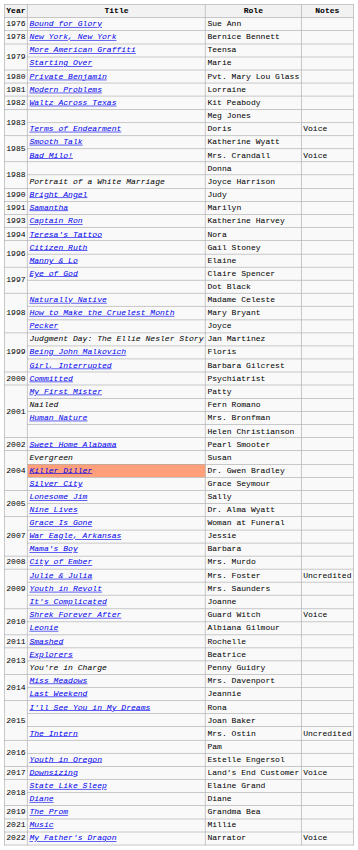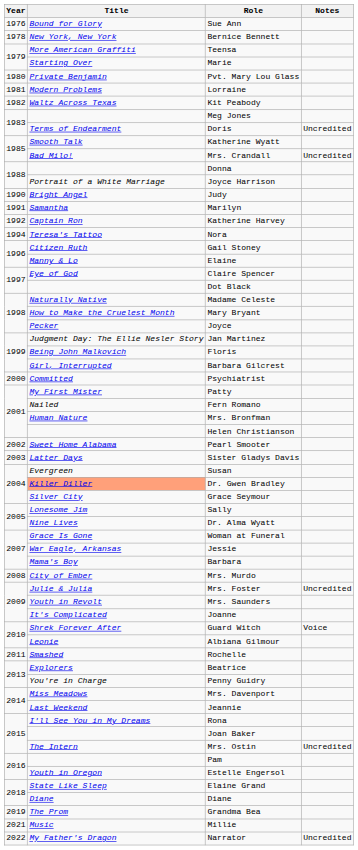Doris | Notes: Voice -> Uncredited
Mrs. Crandall | Notes: Voice -> Uncredited
Katherine Harvey | Year: 1993 -> 1992
+ row: 2003 | Latter Days | Sister Gladys Davis
- row: 2017 | Downsizing | Land's End Customer | Voice
Narrator | Notes: Voice -> Uncredited
